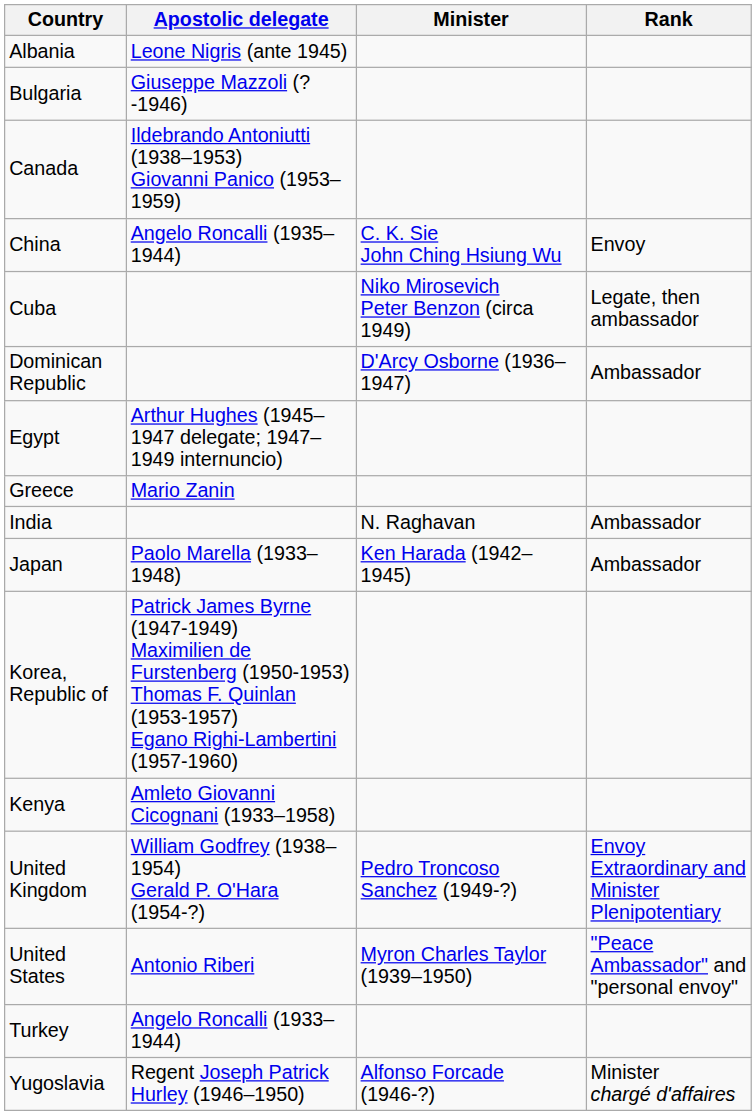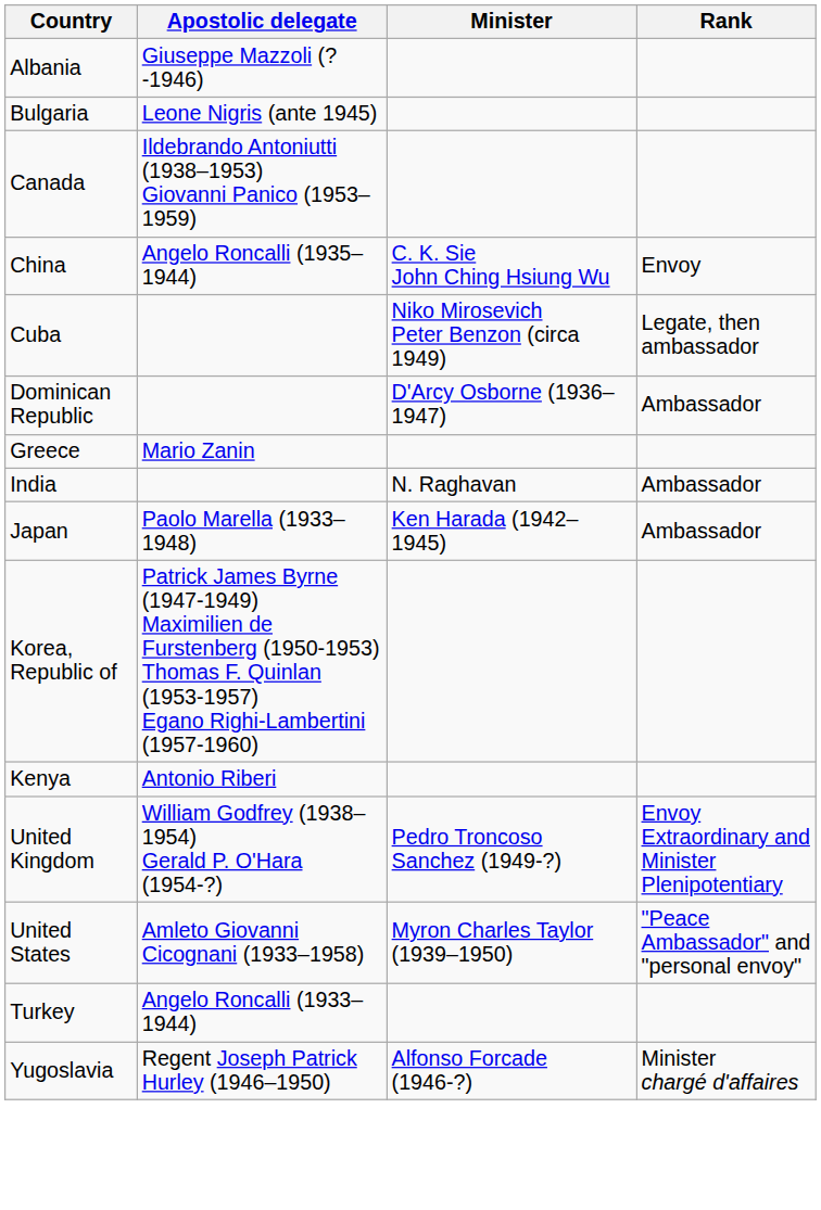Albania | Apostolic delegate: Leone Nigris (ante 1945) -> Giuseppe Mazzoli (?-1946)
Bulgaria | Apostolic delegate: Giuseppe Mazzoli (?-1946) -> Leone Nigris (ante 1945)
- row: Egypt | Arthur Hughes (1945–1947 delegate; 1947–1949 internuncio)
Kenya | Apostolic delegate: Amleto Giovanni Cicognani (1933–1958) -> Antonio Riberi
United States | Apostolic delegate: Antonio Riberi -> Amleto Giovanni Cicognani (1933–1958)
